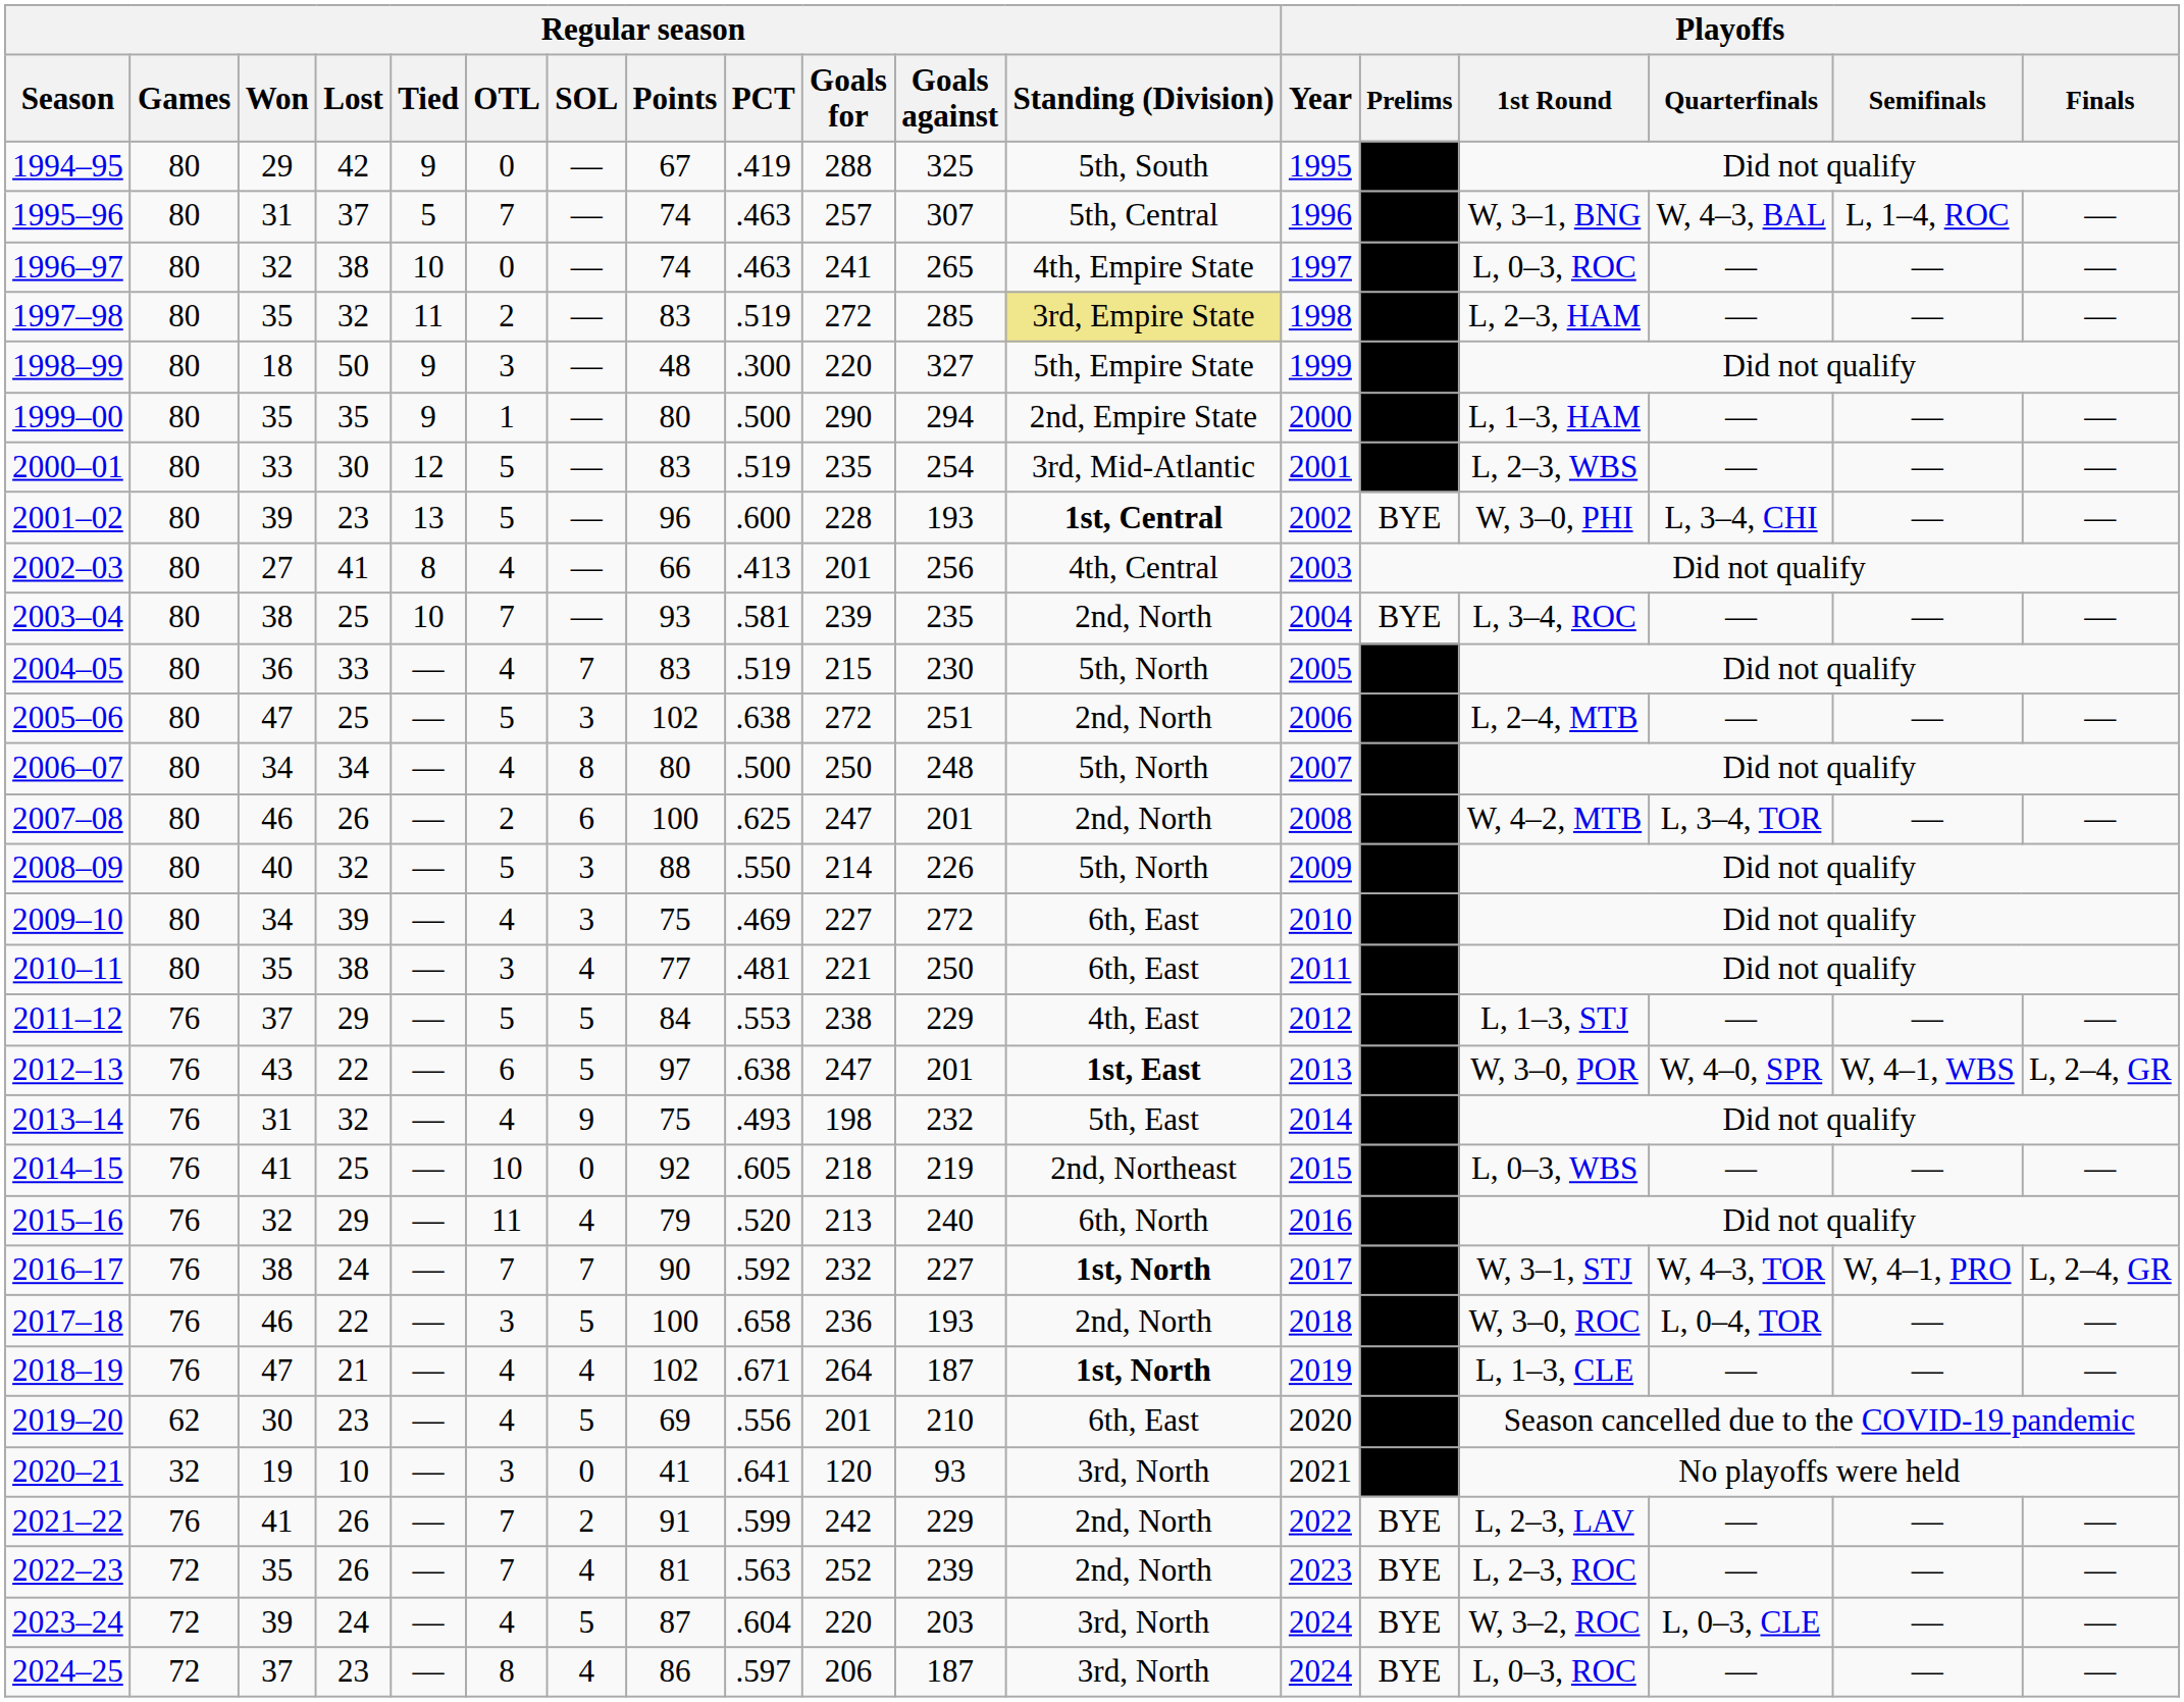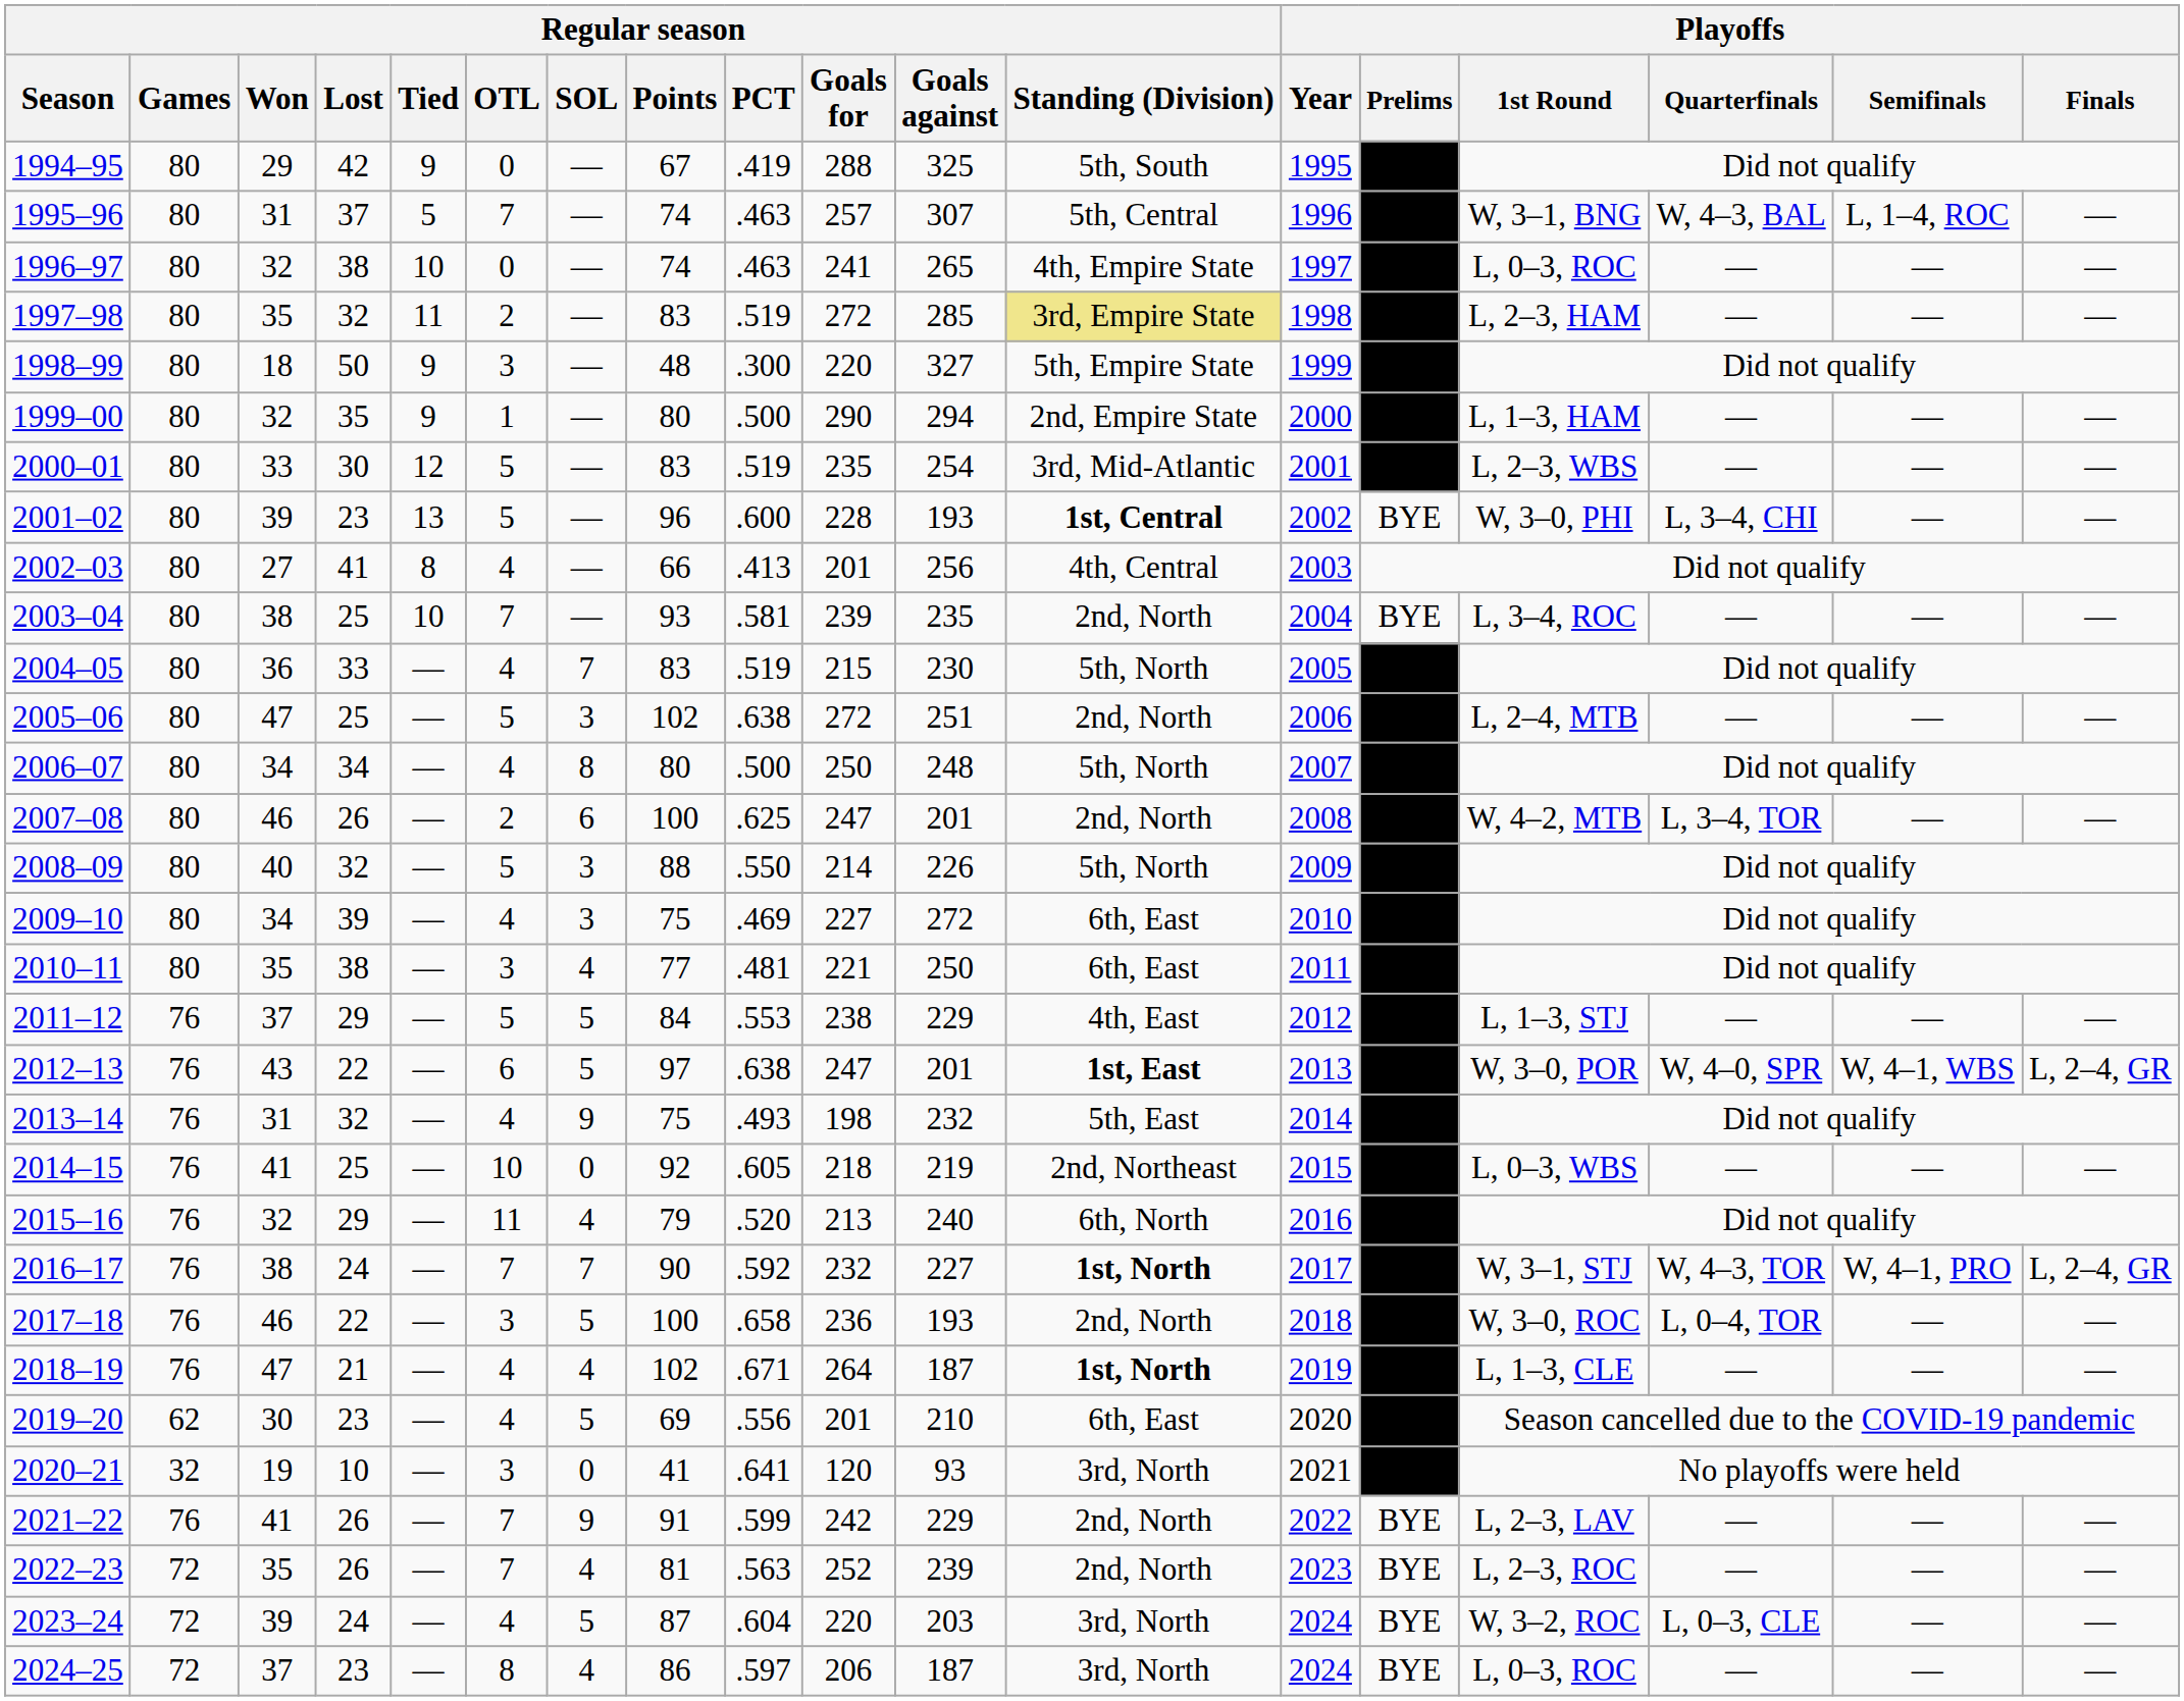1999–00 | Regular season / Won: 35 -> 32
2021–22 | Regular season / SOL: 2 -> 9
